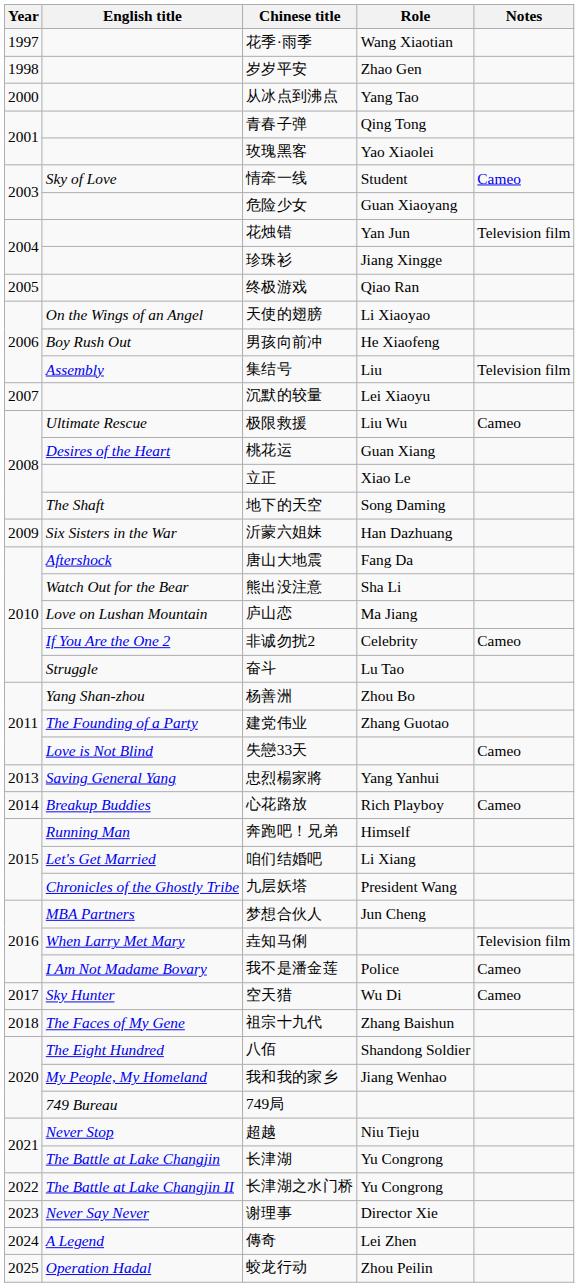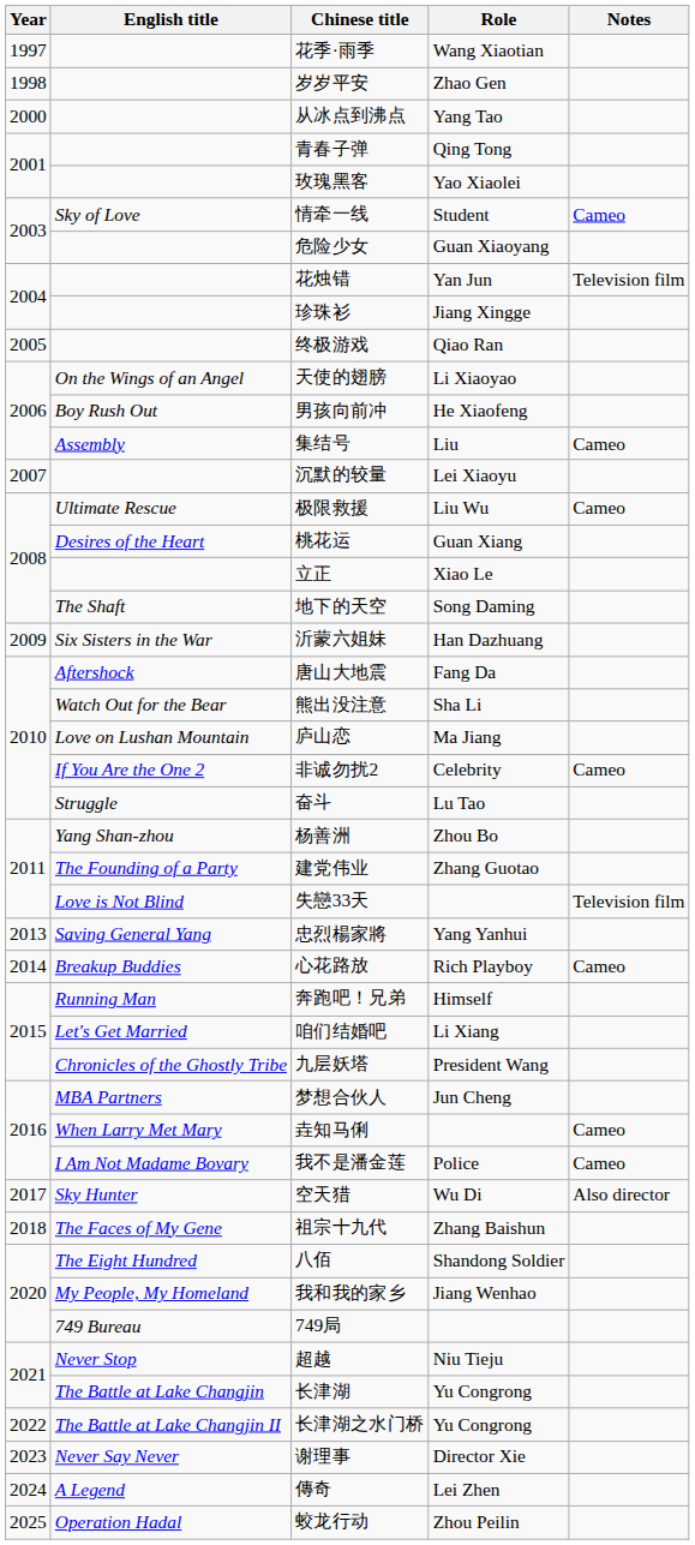集结号 | Notes: Television film -> Cameo
失戀33天 | Notes: Cameo -> Television film
垚知马俐 | Notes: Television film -> Cameo
空天猎 | Notes: Cameo -> Also director
